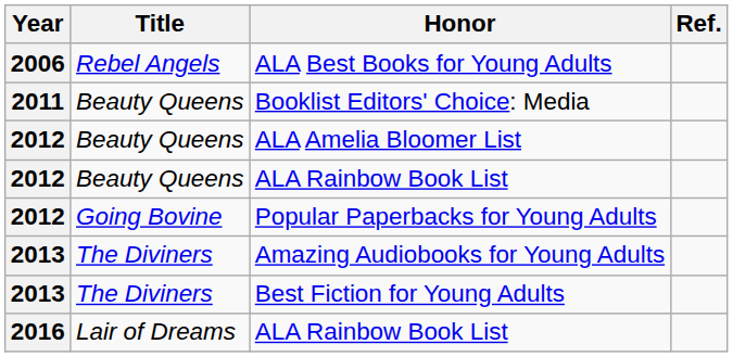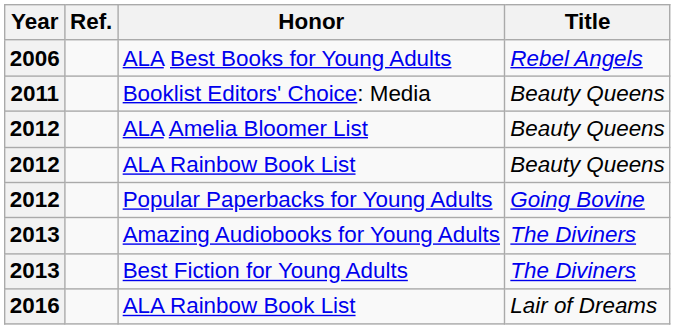columns swapped: Title <-> Ref.
